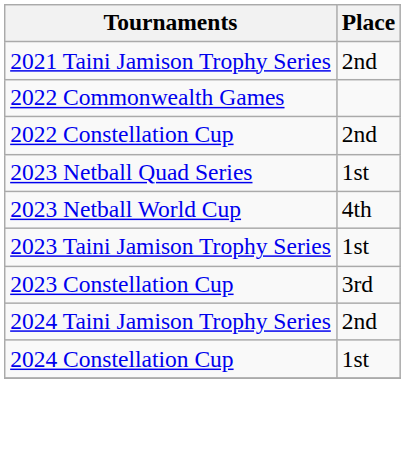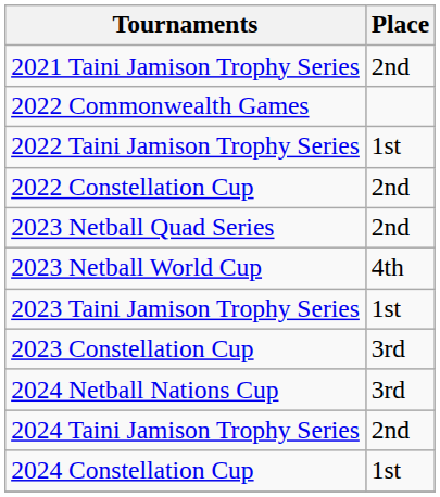+ row: 2022 Taini Jamison Trophy Series | 1st
2023 Netball Quad Series | Place: 1st -> 2nd
+ row: 2024 Netball Nations Cup | 3rd
